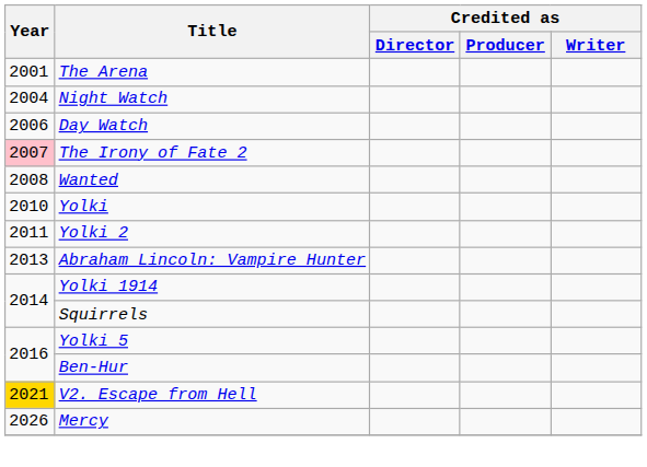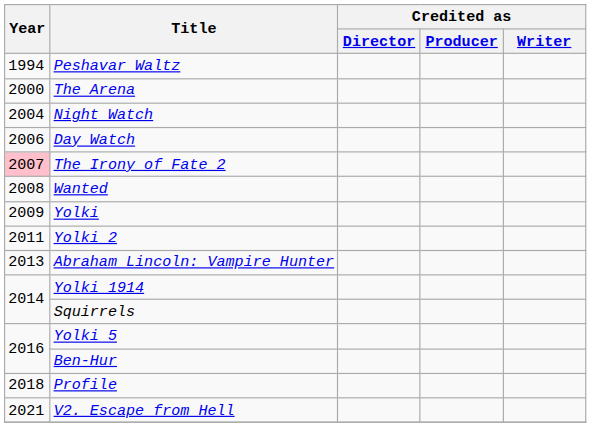+ row: 1994 | Peshavar Waltz
The Arena | Year: 2001 -> 2000
Yolki | Year: 2010 -> 2009
+ row: 2018 | Profile
V2. Escape from Hell | Year: gold background -> no background
- row: 2026 | Mercy
